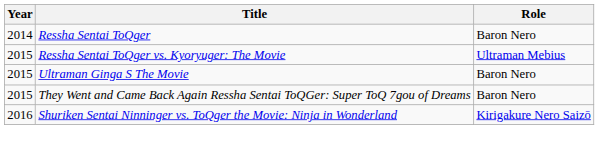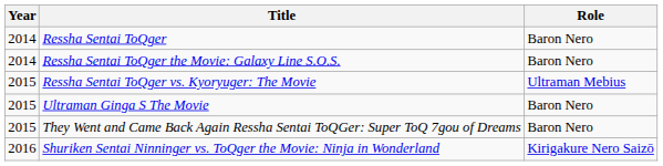+ row: 2014 | Ressha Sentai ToQger the Movie: Galaxy Line S.O.S. | Baron Nero
